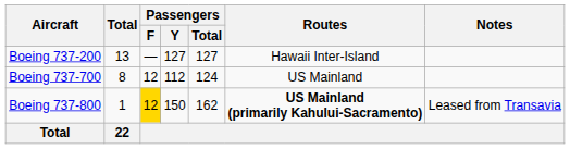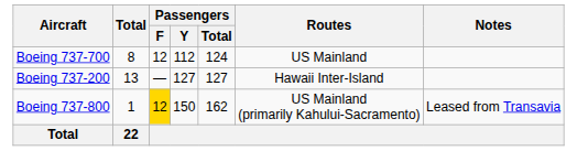rows swapped: Boeing 737-200 <-> Boeing 737-700
Boeing 737-800 | Routes: bold -> normal
